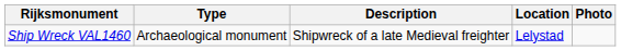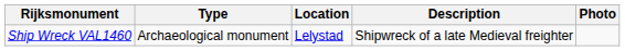columns swapped: Location <-> Description
